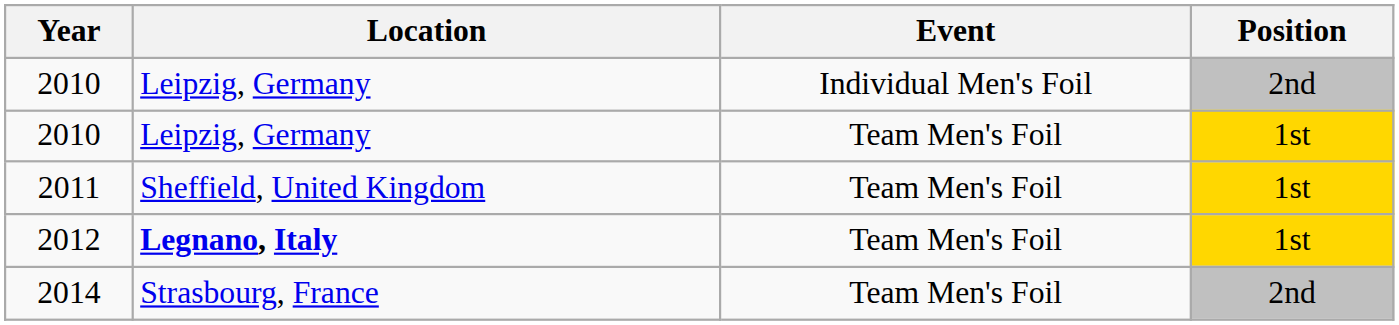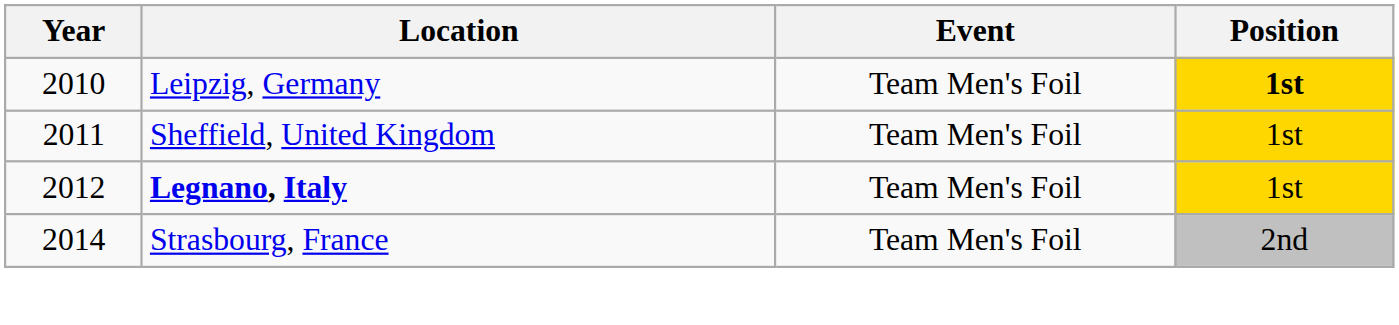- row: 2010 | Leipzig, Germany | Individual Men's Foil | 2nd
2010 / Team Men's Foil | Position: normal -> bold
